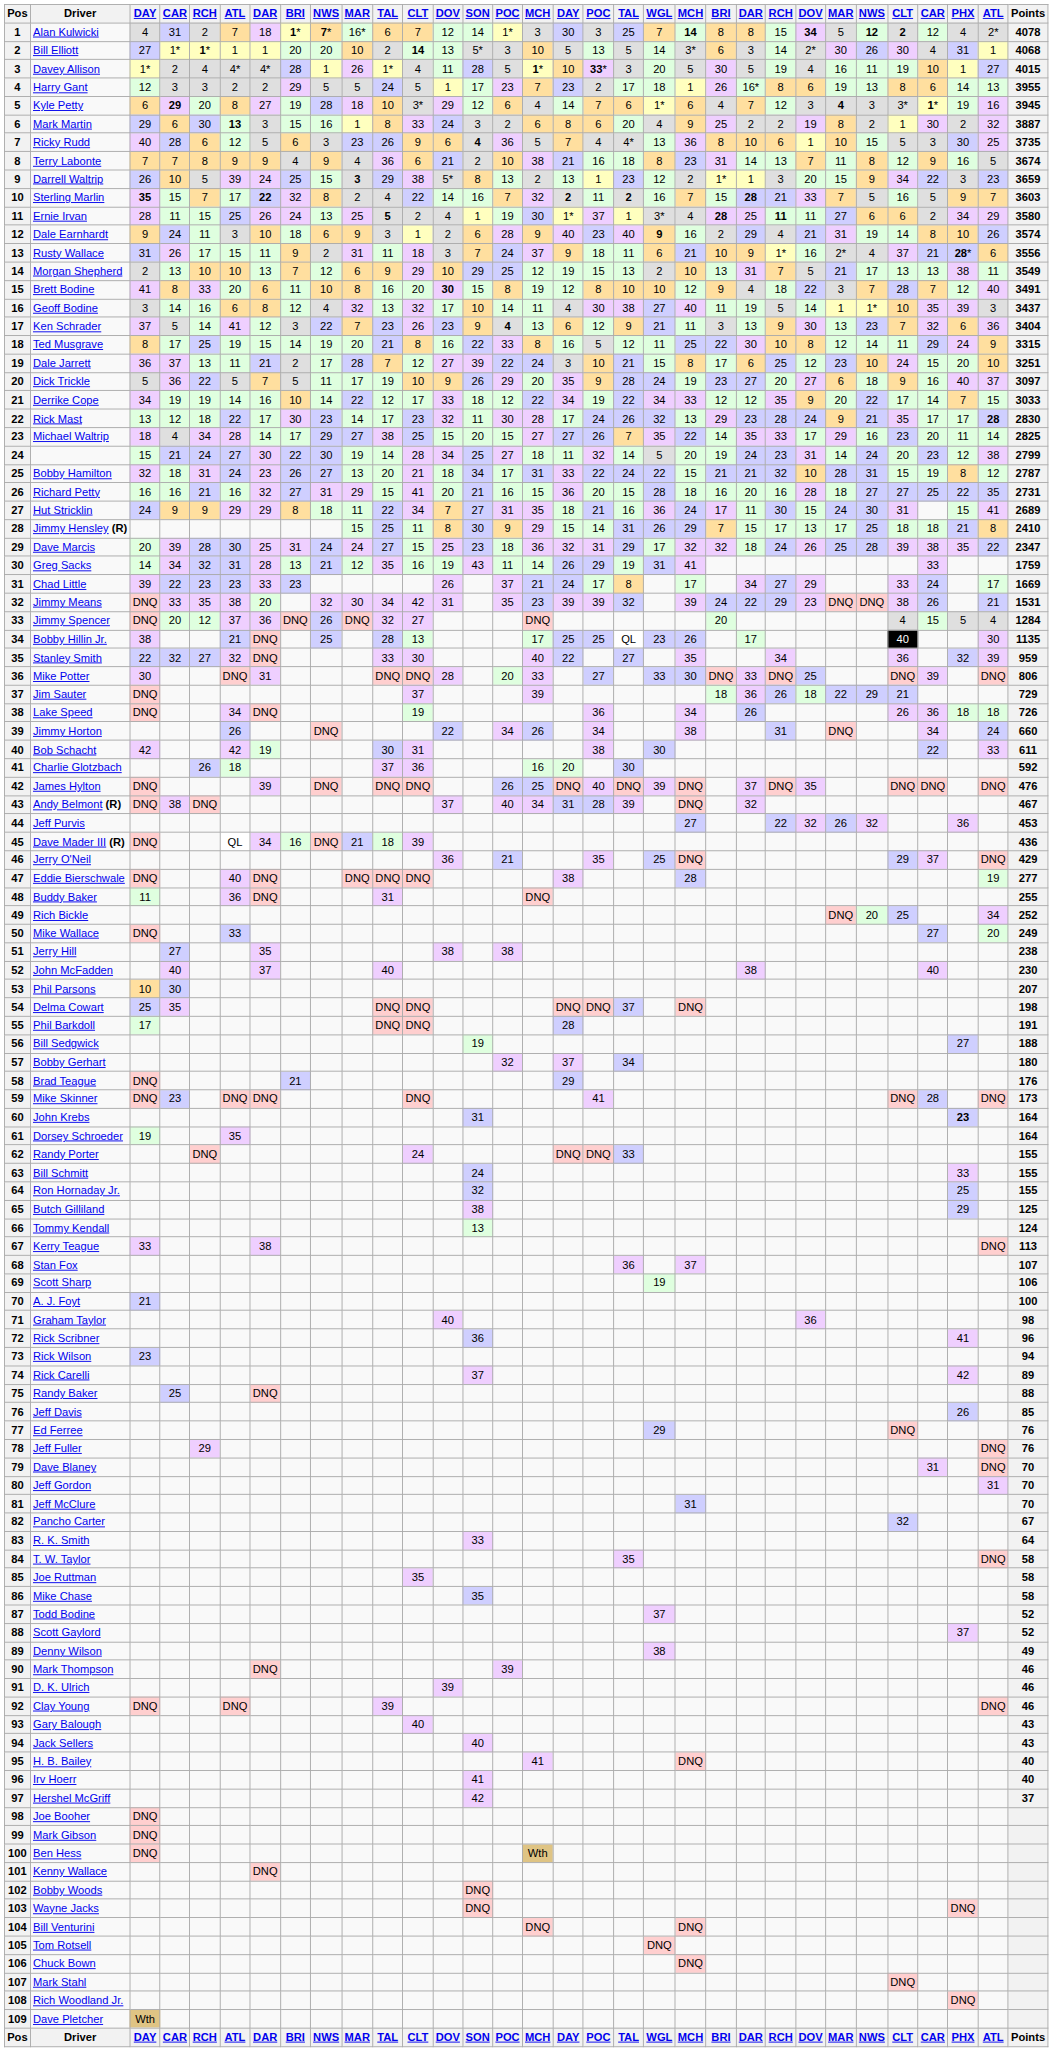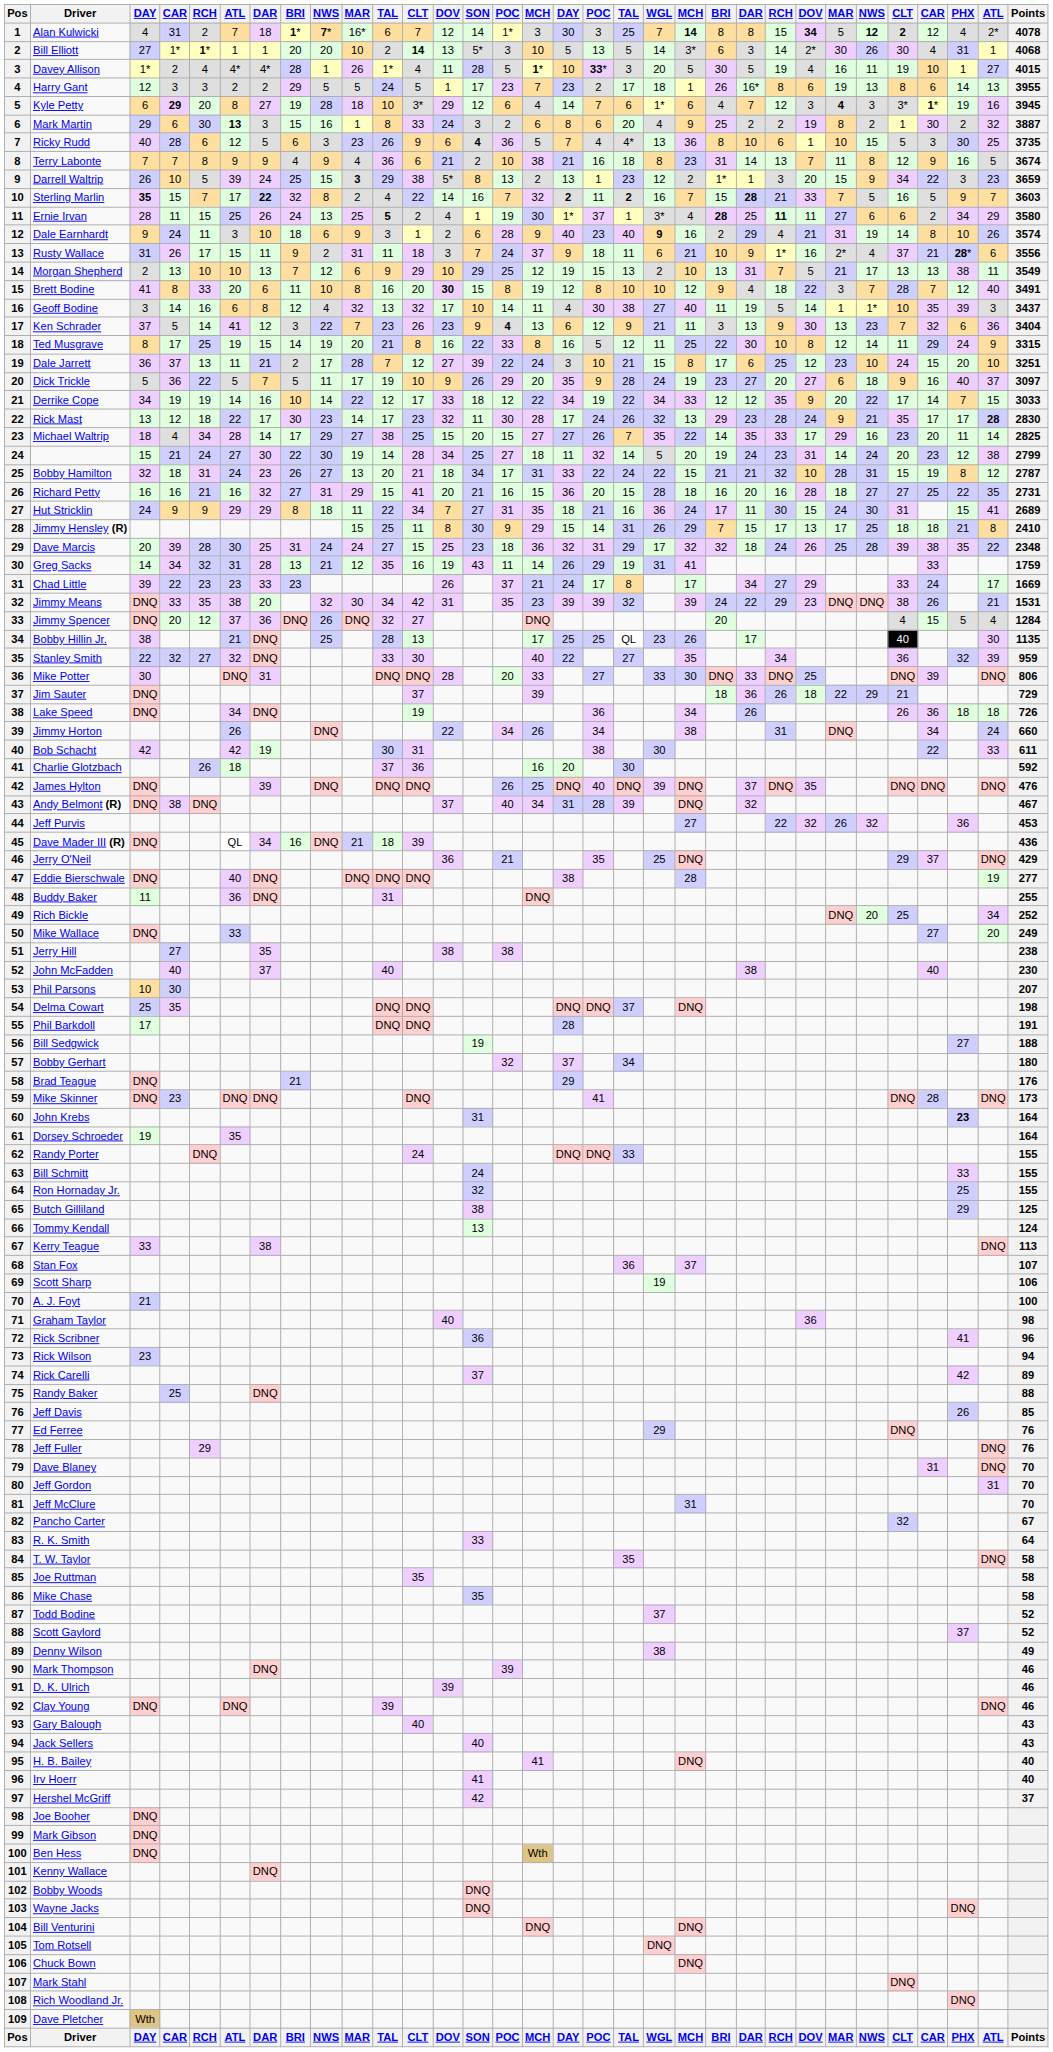Dave Marcis | Points: 2347 -> 2348
